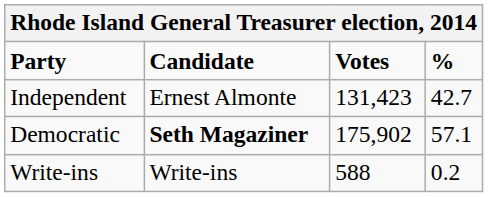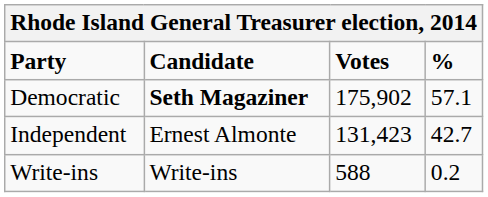rows swapped: Democratic <-> Independent
